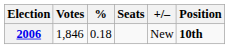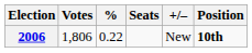2006 | Votes: 1,846 -> 1,806
2006 | %: 0.18 -> 0.22
